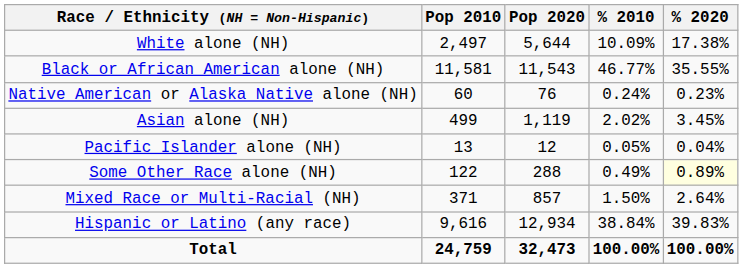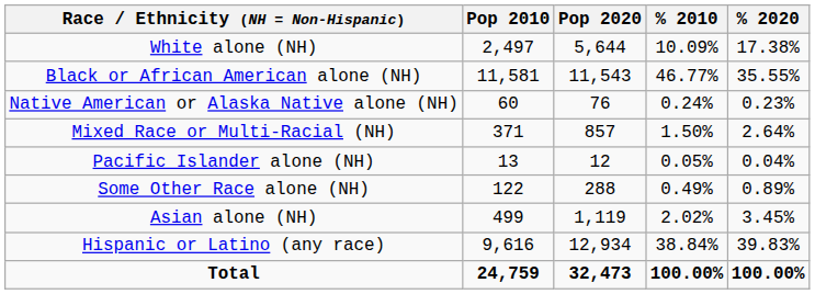rows swapped: Asian alone (NH) <-> Mixed Race or Multi-Racial (NH)
Some Other Race alone (NH) | % 2020: lightyellow background -> no background
